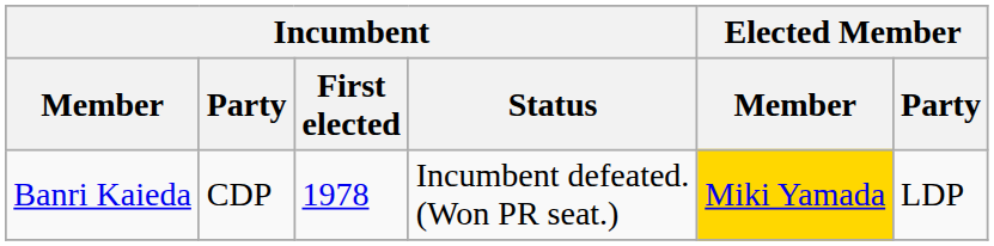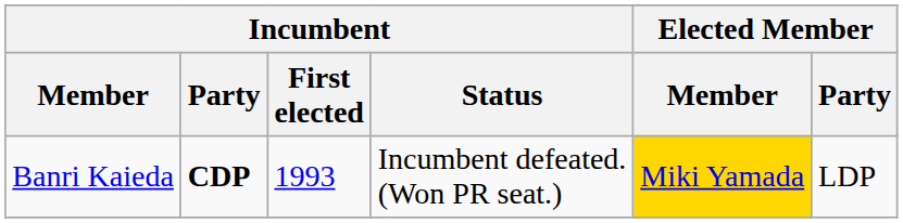Banri Kaieda | Incumbent / Party: normal -> bold
Banri Kaieda | Incumbent / First elected: 1978 -> 1993
